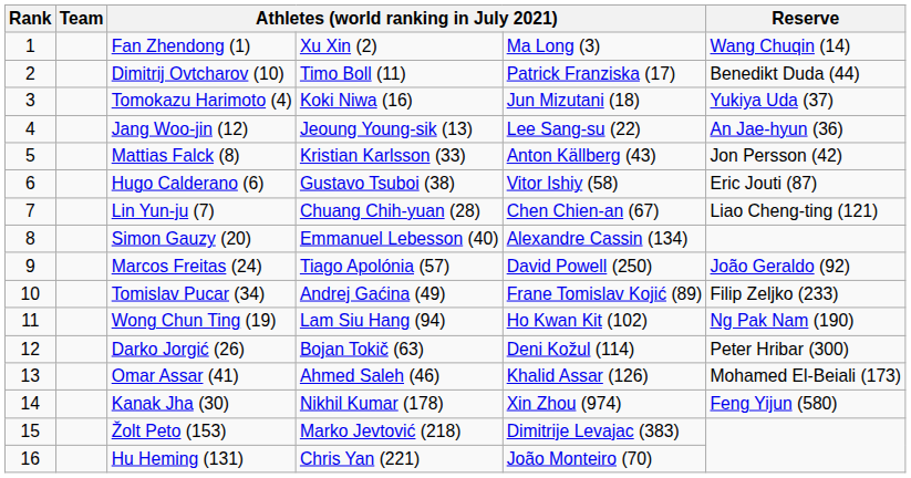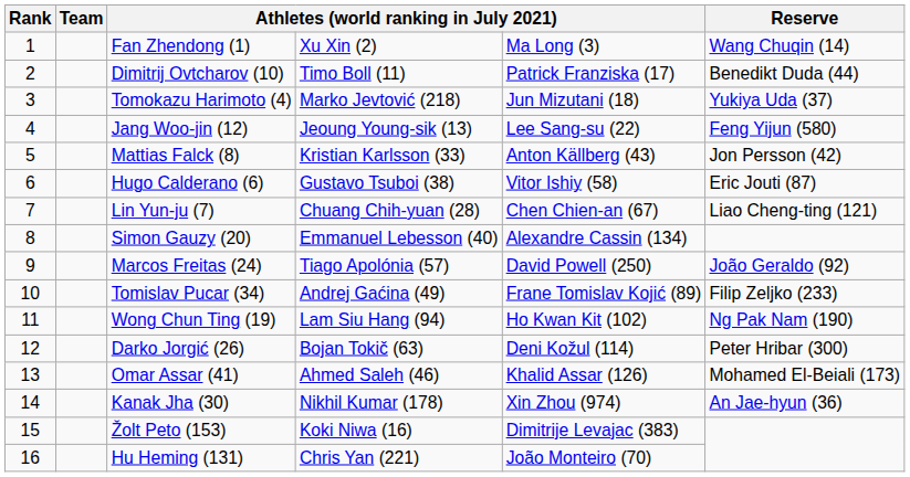Tomokazu Harimoto (4) | column 4: Koki Niwa (16) -> Marko Jevtović (218)
Jang Woo-jin (12) | Reserve: An Jae-hyun (36) -> Feng Yijun (580)
Kanak Jha (30) | Reserve: Feng Yijun (580) -> An Jae-hyun (36)
Žolt Peto (153) | column 4: Marko Jevtović (218) -> Koki Niwa (16)
